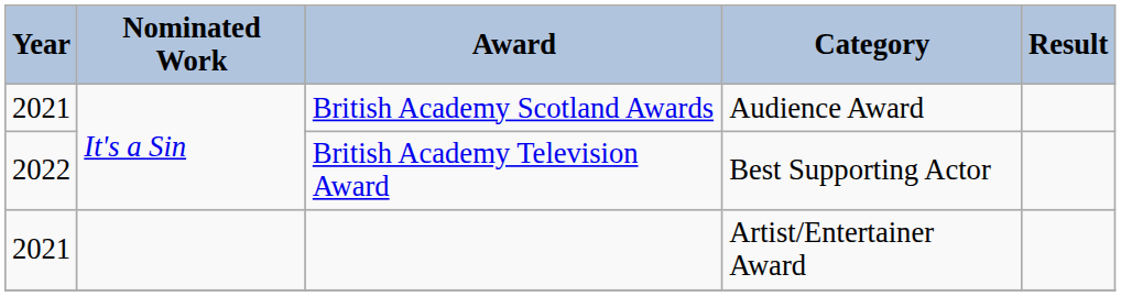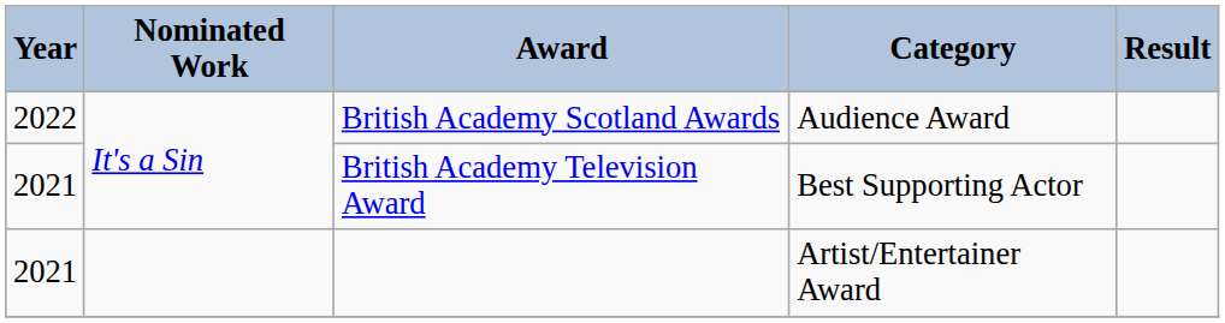British Academy Scotland Awards | Year: 2021 -> 2022
British Academy Television Award | Year: 2022 -> 2021
